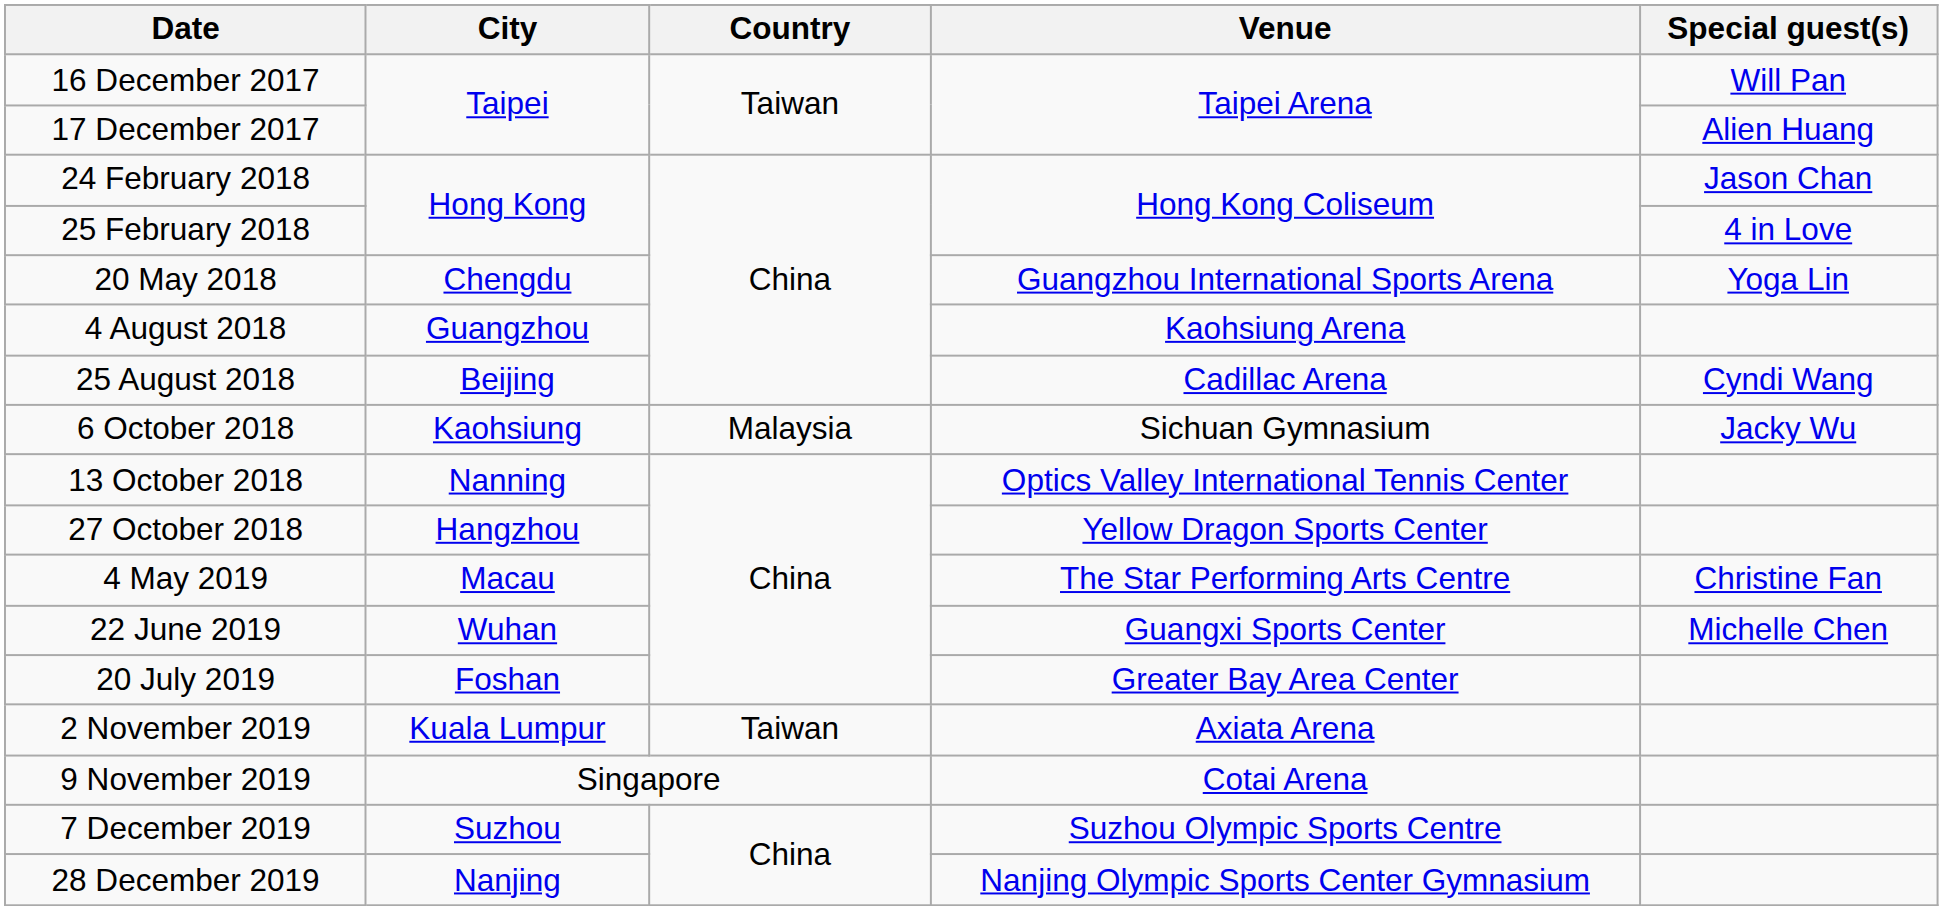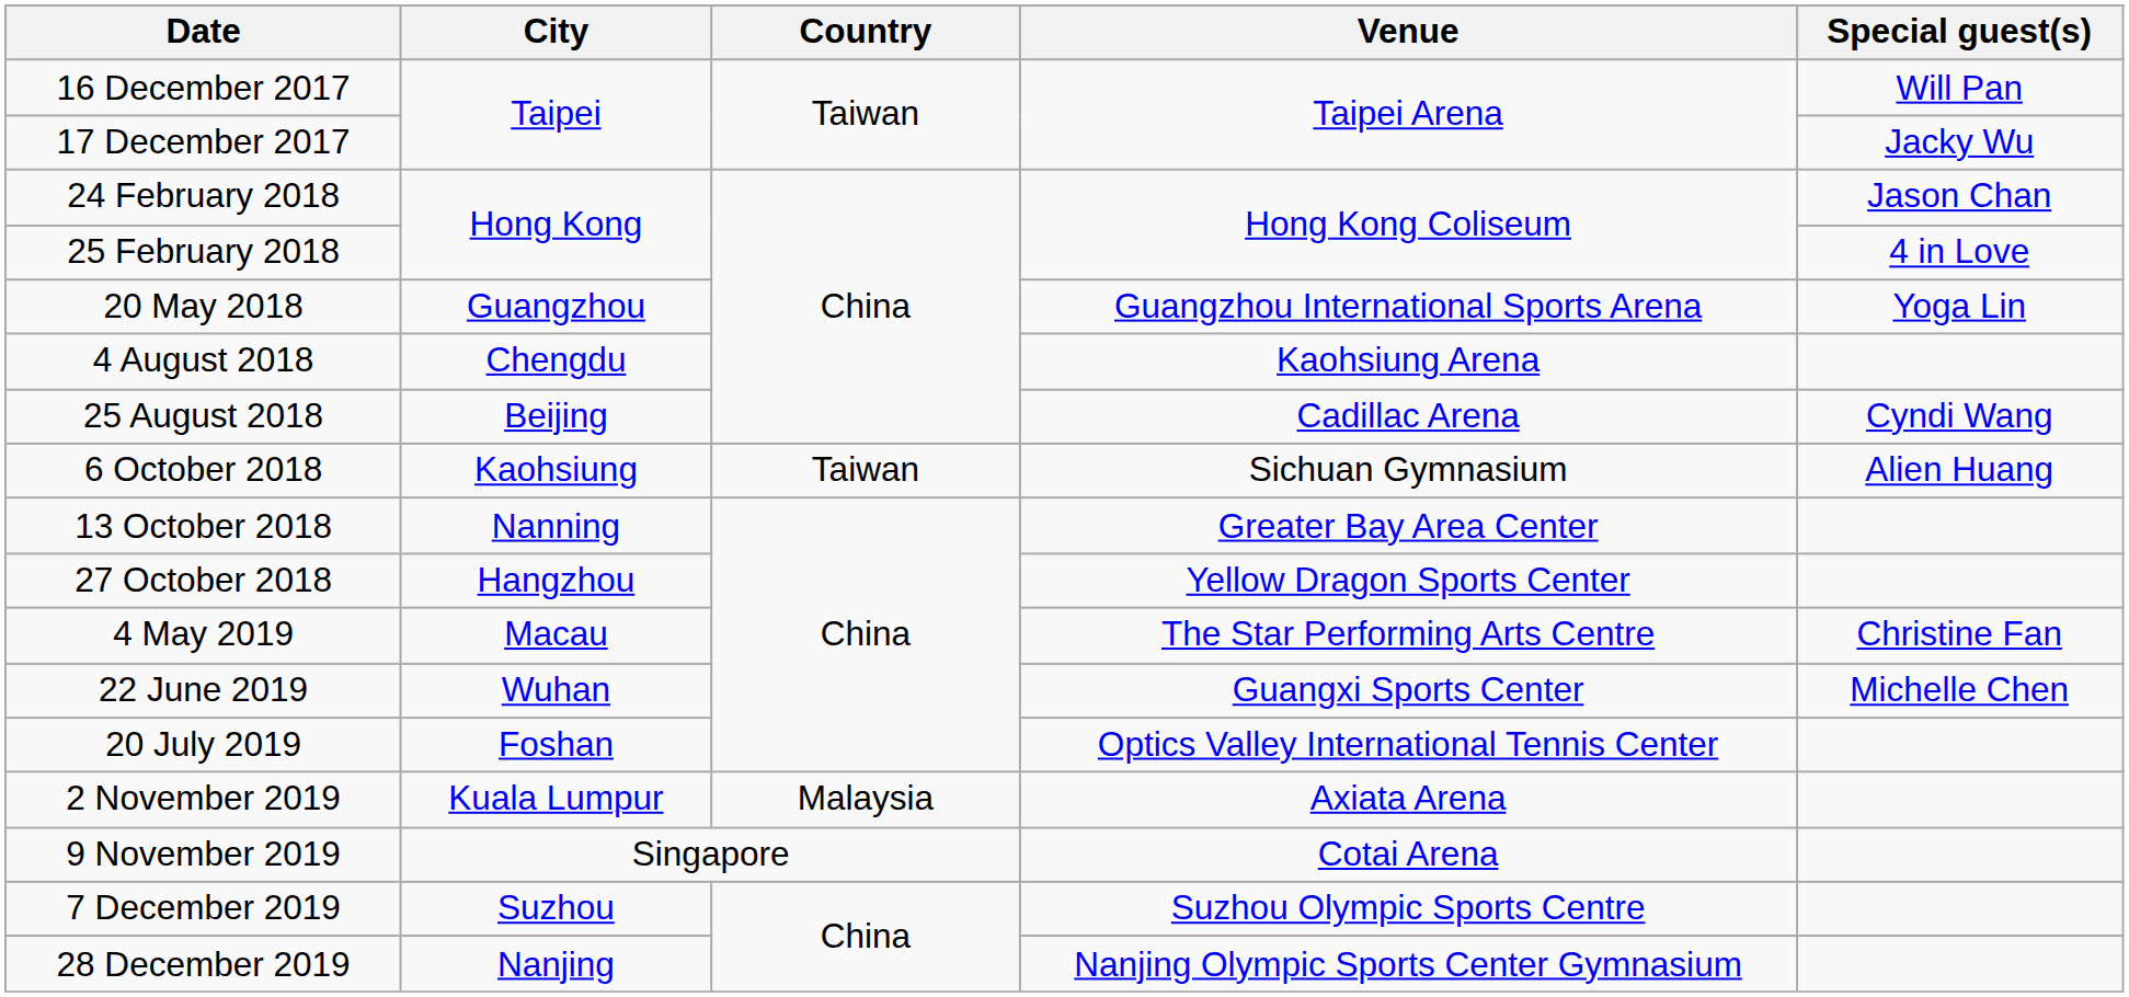17 December 2017 | Special guest(s): Alien Huang -> Jacky Wu
20 May 2018 | City: Chengdu -> Guangzhou
4 August 2018 | City: Guangzhou -> Chengdu
6 October 2018 | Country: Malaysia -> Taiwan
6 October 2018 | Special guest(s): Jacky Wu -> Alien Huang
13 October 2018 | Venue: Optics Valley International Tennis Center -> Greater Bay Area Center
20 July 2019 | Venue: Greater Bay Area Center -> Optics Valley International Tennis Center
2 November 2019 | Country: Taiwan -> Malaysia
